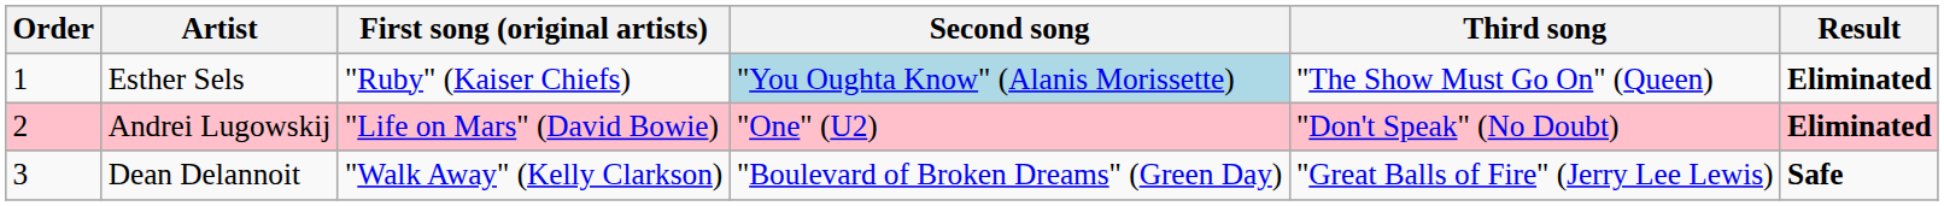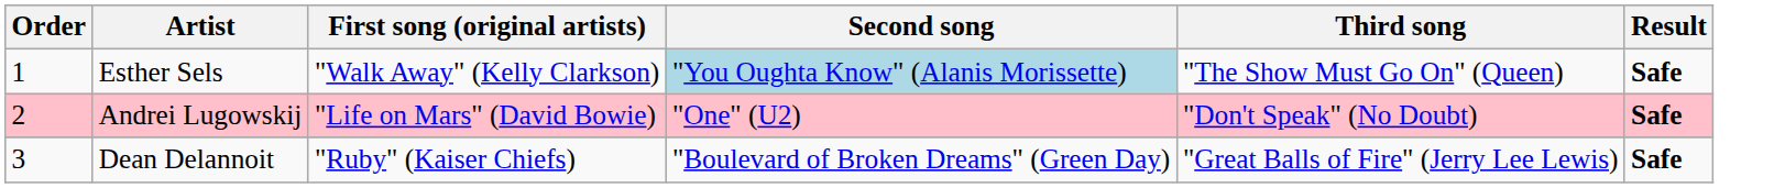Esther Sels | First song (original artists): "Ruby" (Kaiser Chiefs) -> "Walk Away" (Kelly Clarkson)
Esther Sels | Result: Eliminated -> Safe
Andrei Lugowskij | Result: Eliminated -> Safe
Dean Delannoit | First song (original artists): "Walk Away" (Kelly Clarkson) -> "Ruby" (Kaiser Chiefs)
